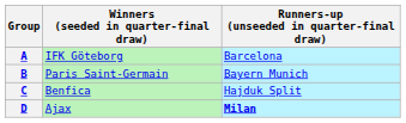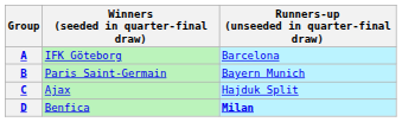C | Winners (seeded in quarter-final draw): Benfica -> Ajax
D | Winners (seeded in quarter-final draw): Ajax -> Benfica
